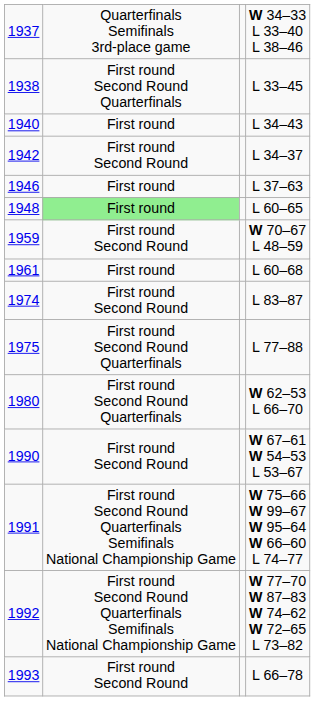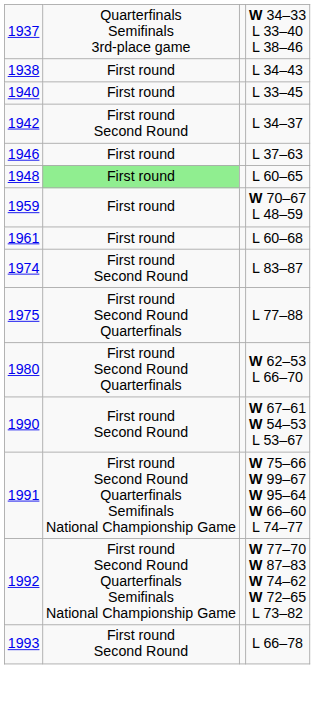1938 | column 2: First round Second Round Quarterfinals -> First round
1938 | column 4: L 33–45 -> L 34–43
1940 | column 4: L 34–43 -> L 33–45
1959 | column 2: First round Second Round -> First round
